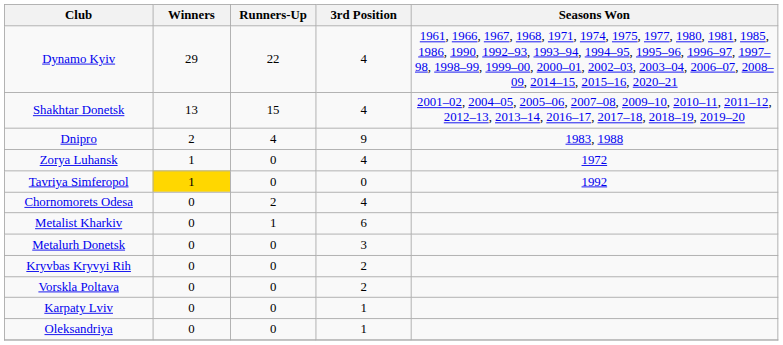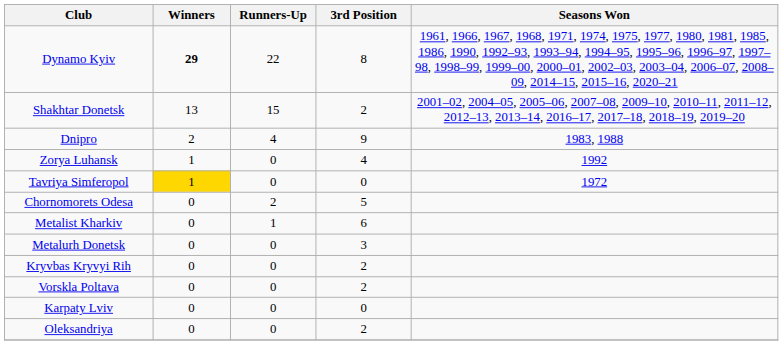Dynamo Kyiv | Winners: normal -> bold
Dynamo Kyiv | 3rd Position: 4 -> 8
Shakhtar Donetsk | 3rd Position: 4 -> 2
Zorya Luhansk | Seasons Won: 1972 -> 1992
Tavriya Simferopol | Seasons Won: 1992 -> 1972
Chornomorets Odesa | 3rd Position: 4 -> 5
Karpaty Lviv | 3rd Position: 1 -> 0
Oleksandriya | 3rd Position: 1 -> 2
